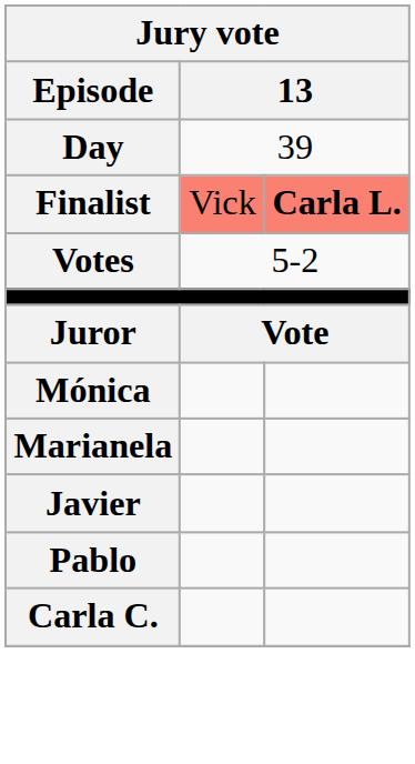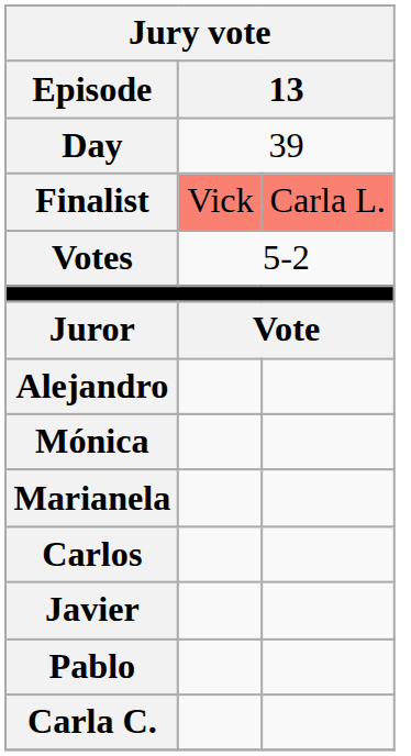Finalist | column 3: bold -> normal
+ row: Alejandro
+ row: Carlos
